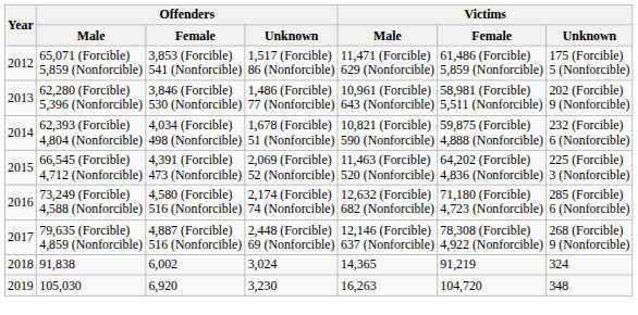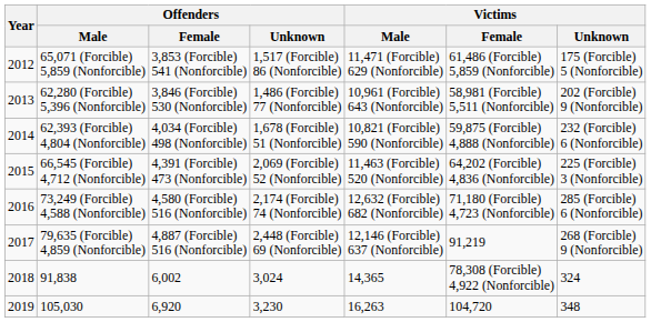79,635 (Forcible) 4,859 (Nonforcible) | Victims / Female: 78,308 (Forcible) 4,922 (Nonforcible) -> 91,219
91,838 | Victims / Female: 91,219 -> 78,308 (Forcible) 4,922 (Nonforcible)
